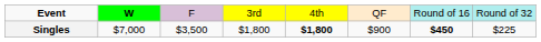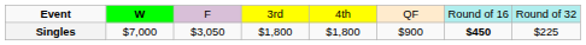Singles | column 3: $3,500 -> $3,050
Singles | column 5: bold -> normal
